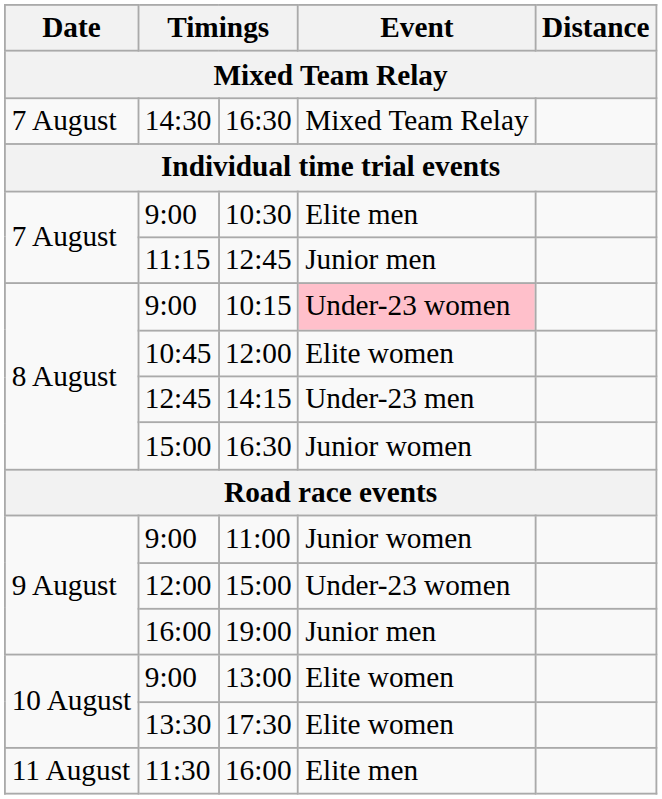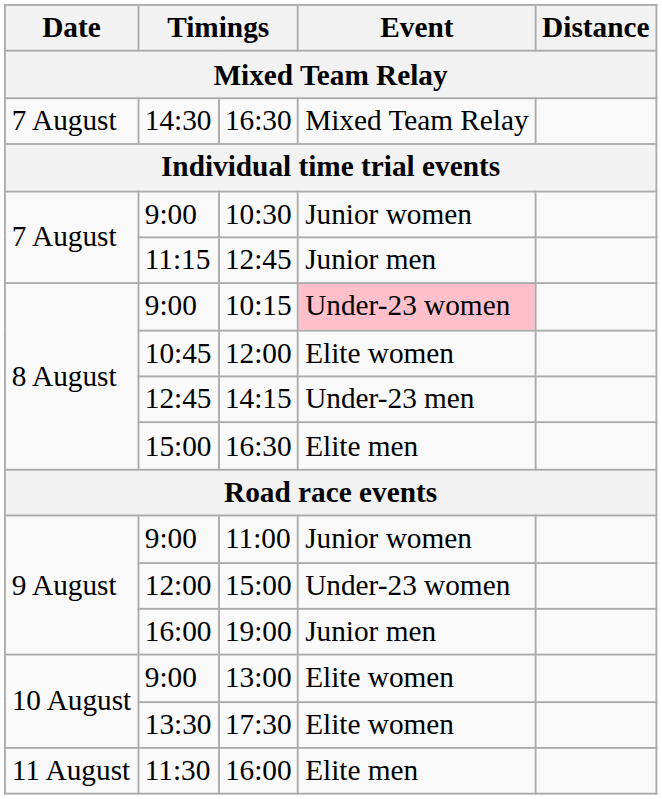10:30 | Event: Elite men -> Junior women
15:00 / 16:30 | Event: Junior women -> Elite men
